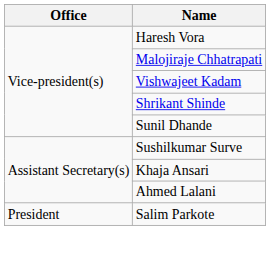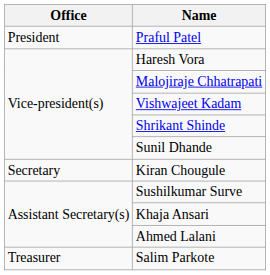+ row: President | Praful Patel
+ row: Secretary | Kiran Chougule
Salim Parkote | Office: President -> Treasurer
